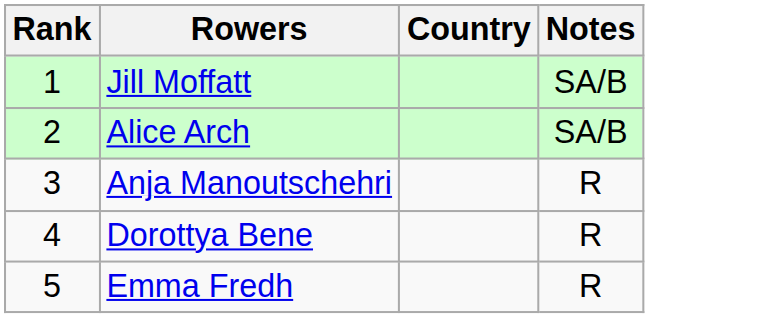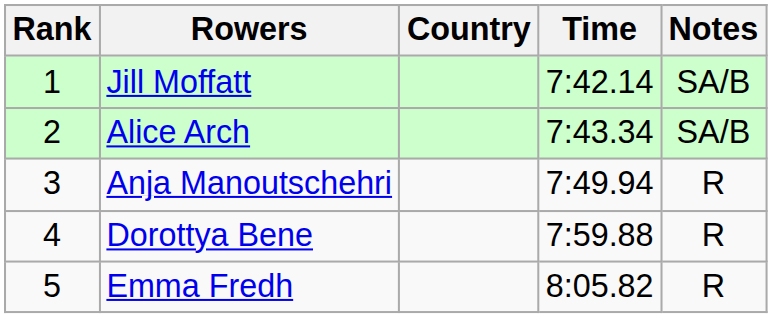+ column: Time | 7:42.14 | 7:43.34 | 7:49.94 | 7:59.88 | 8:05.82
